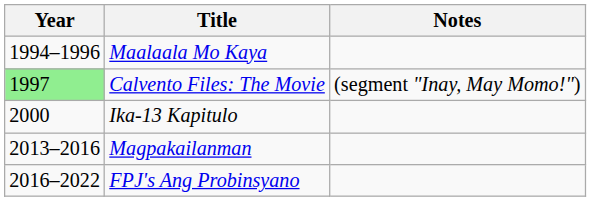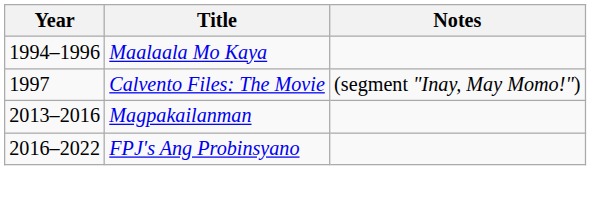Calvento Files: The Movie | Year: lightgreen background -> no background
- row: 2000 | Ika-13 Kapitulo
